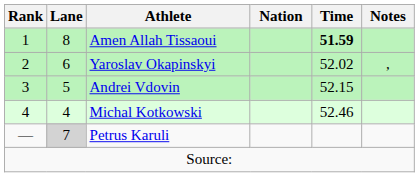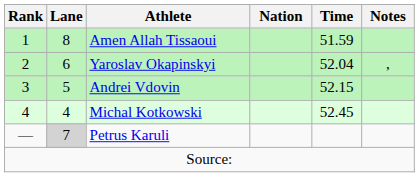Amen Allah Tissaoui | Time: bold -> normal
Yaroslav Okapinskyi | Time: 52.02 -> 52.04
Michal Kotkowski | Time: 52.46 -> 52.45
